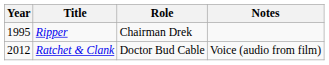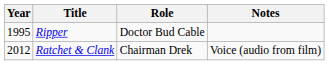Ripper | Role: Chairman Drek -> Doctor Bud Cable
Ratchet & Clank | Role: Doctor Bud Cable -> Chairman Drek
